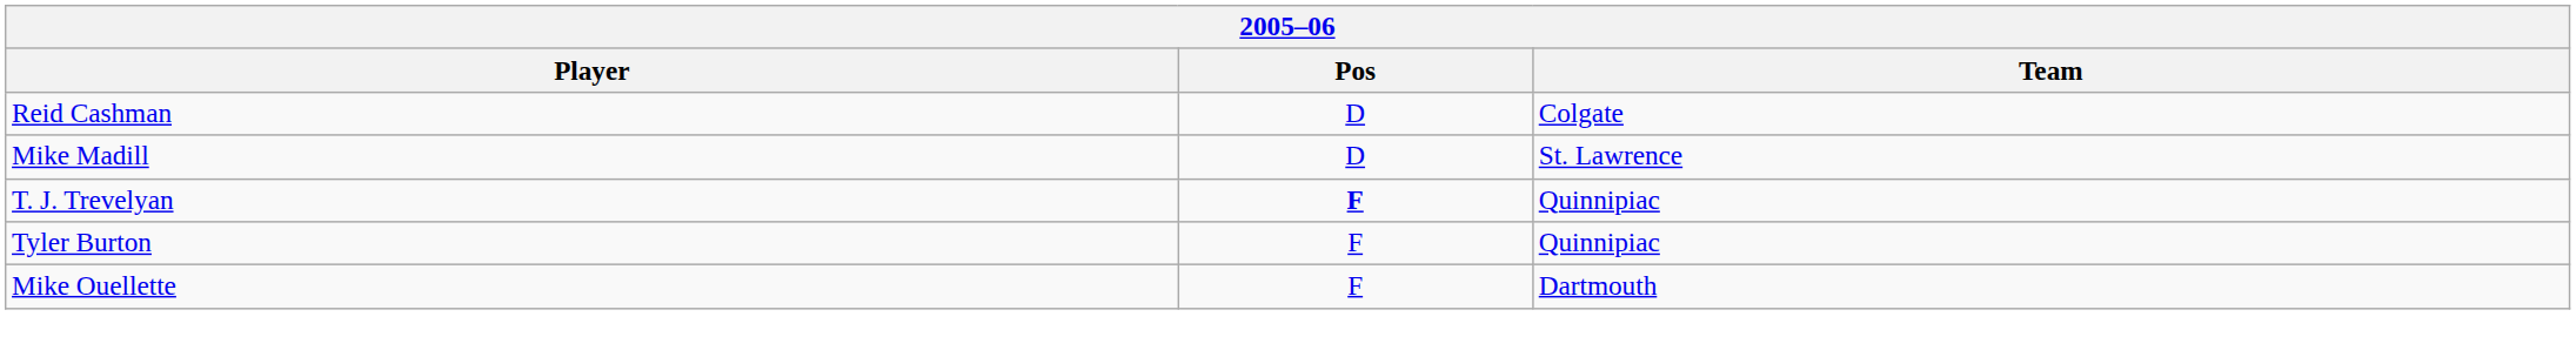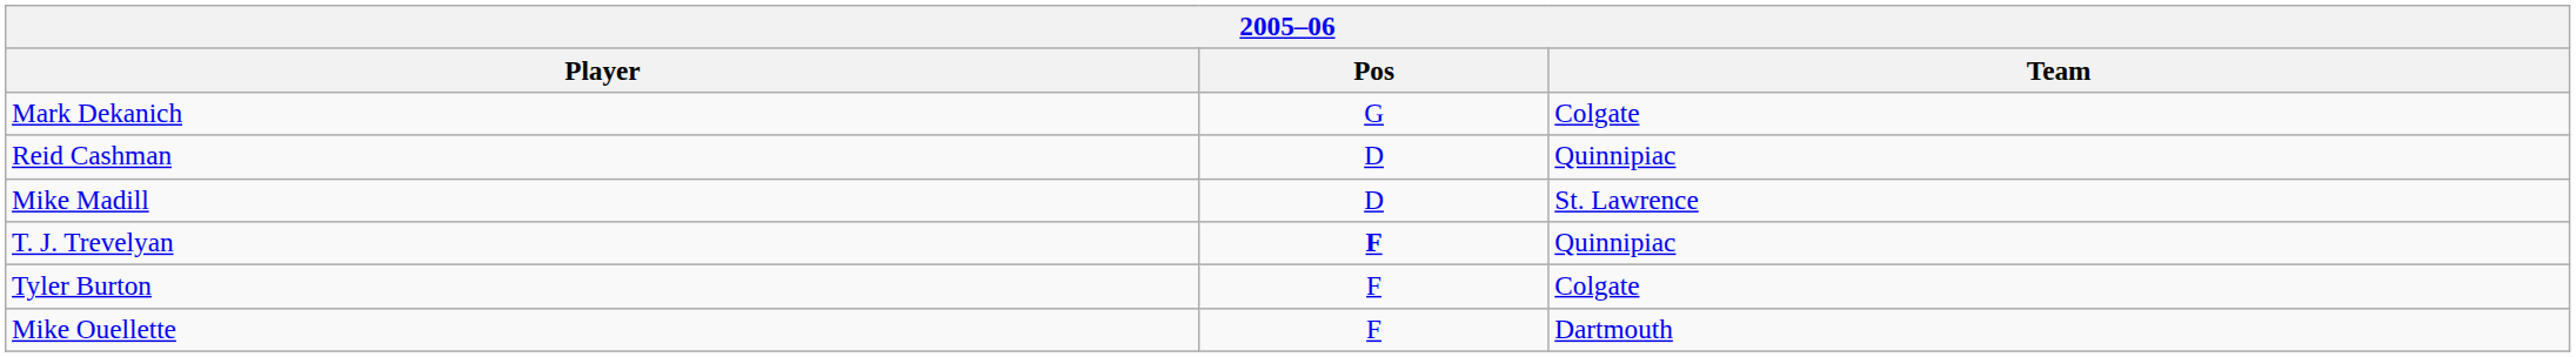+ row: Mark Dekanich | G | Colgate
Reid Cashman | Team: Colgate -> Quinnipiac
Tyler Burton | Team: Quinnipiac -> Colgate
